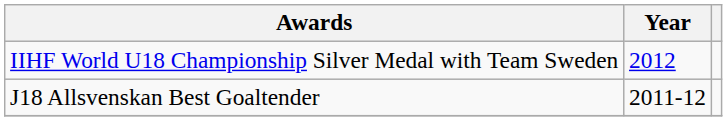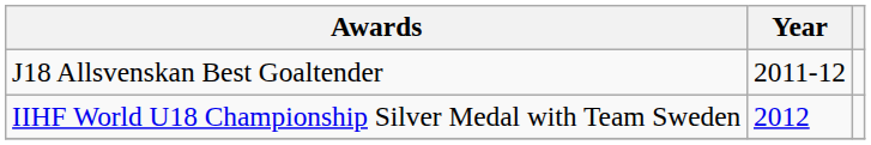rows swapped: J18 Allsvenskan Best Goaltender <-> IIHF World U18 Championship Silver Medal with Team Sweden
